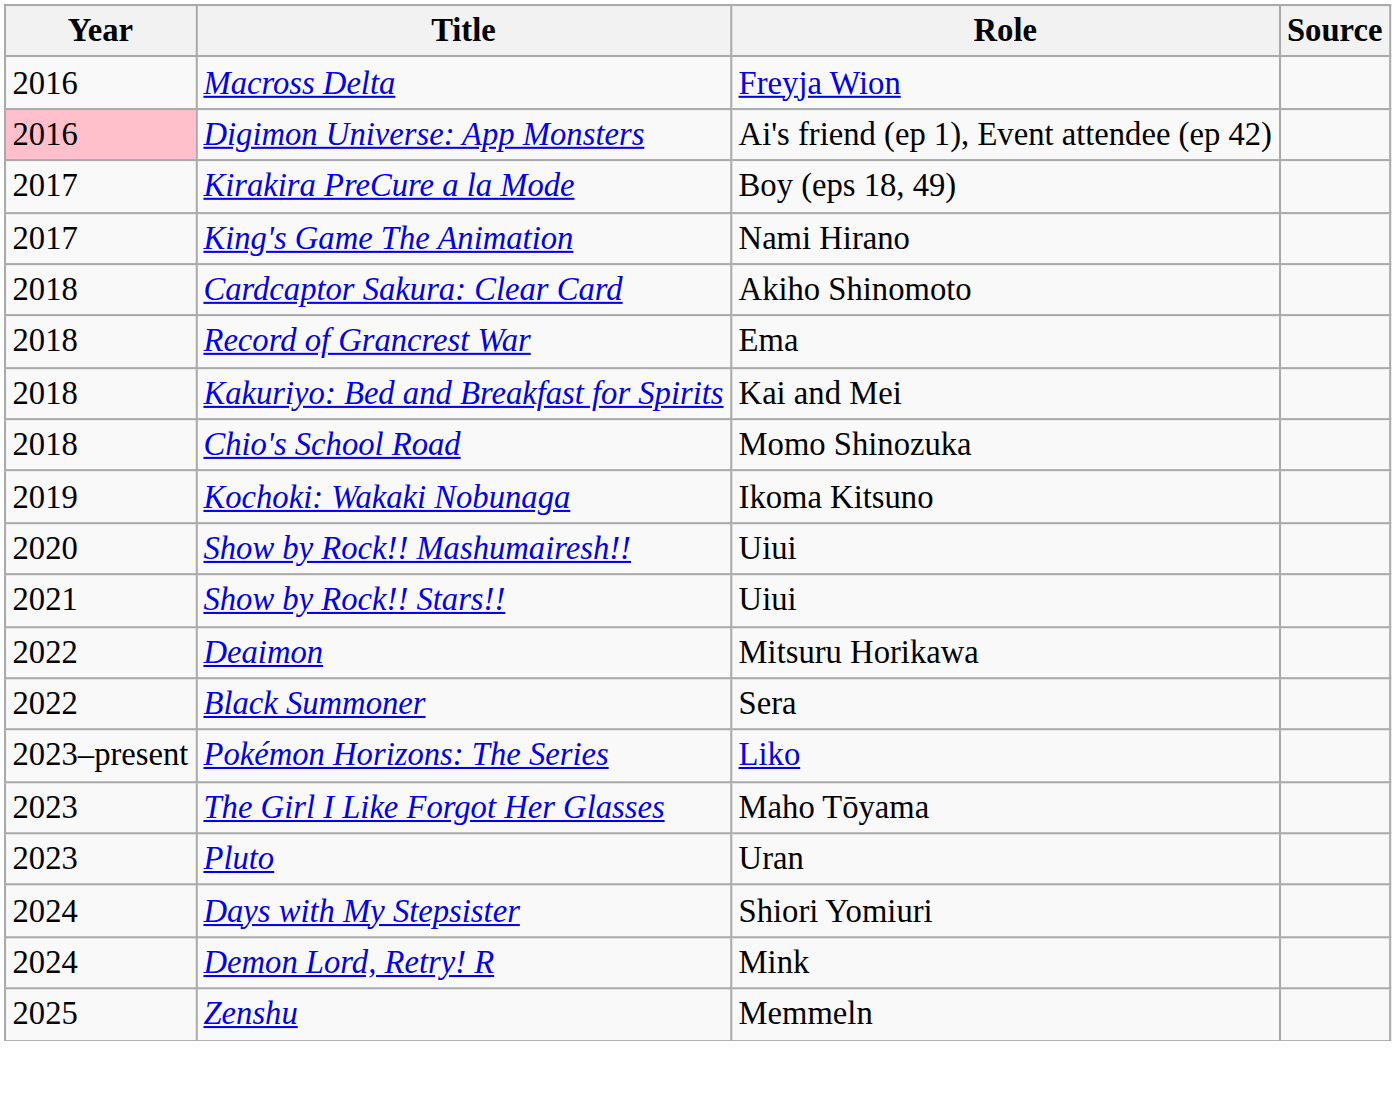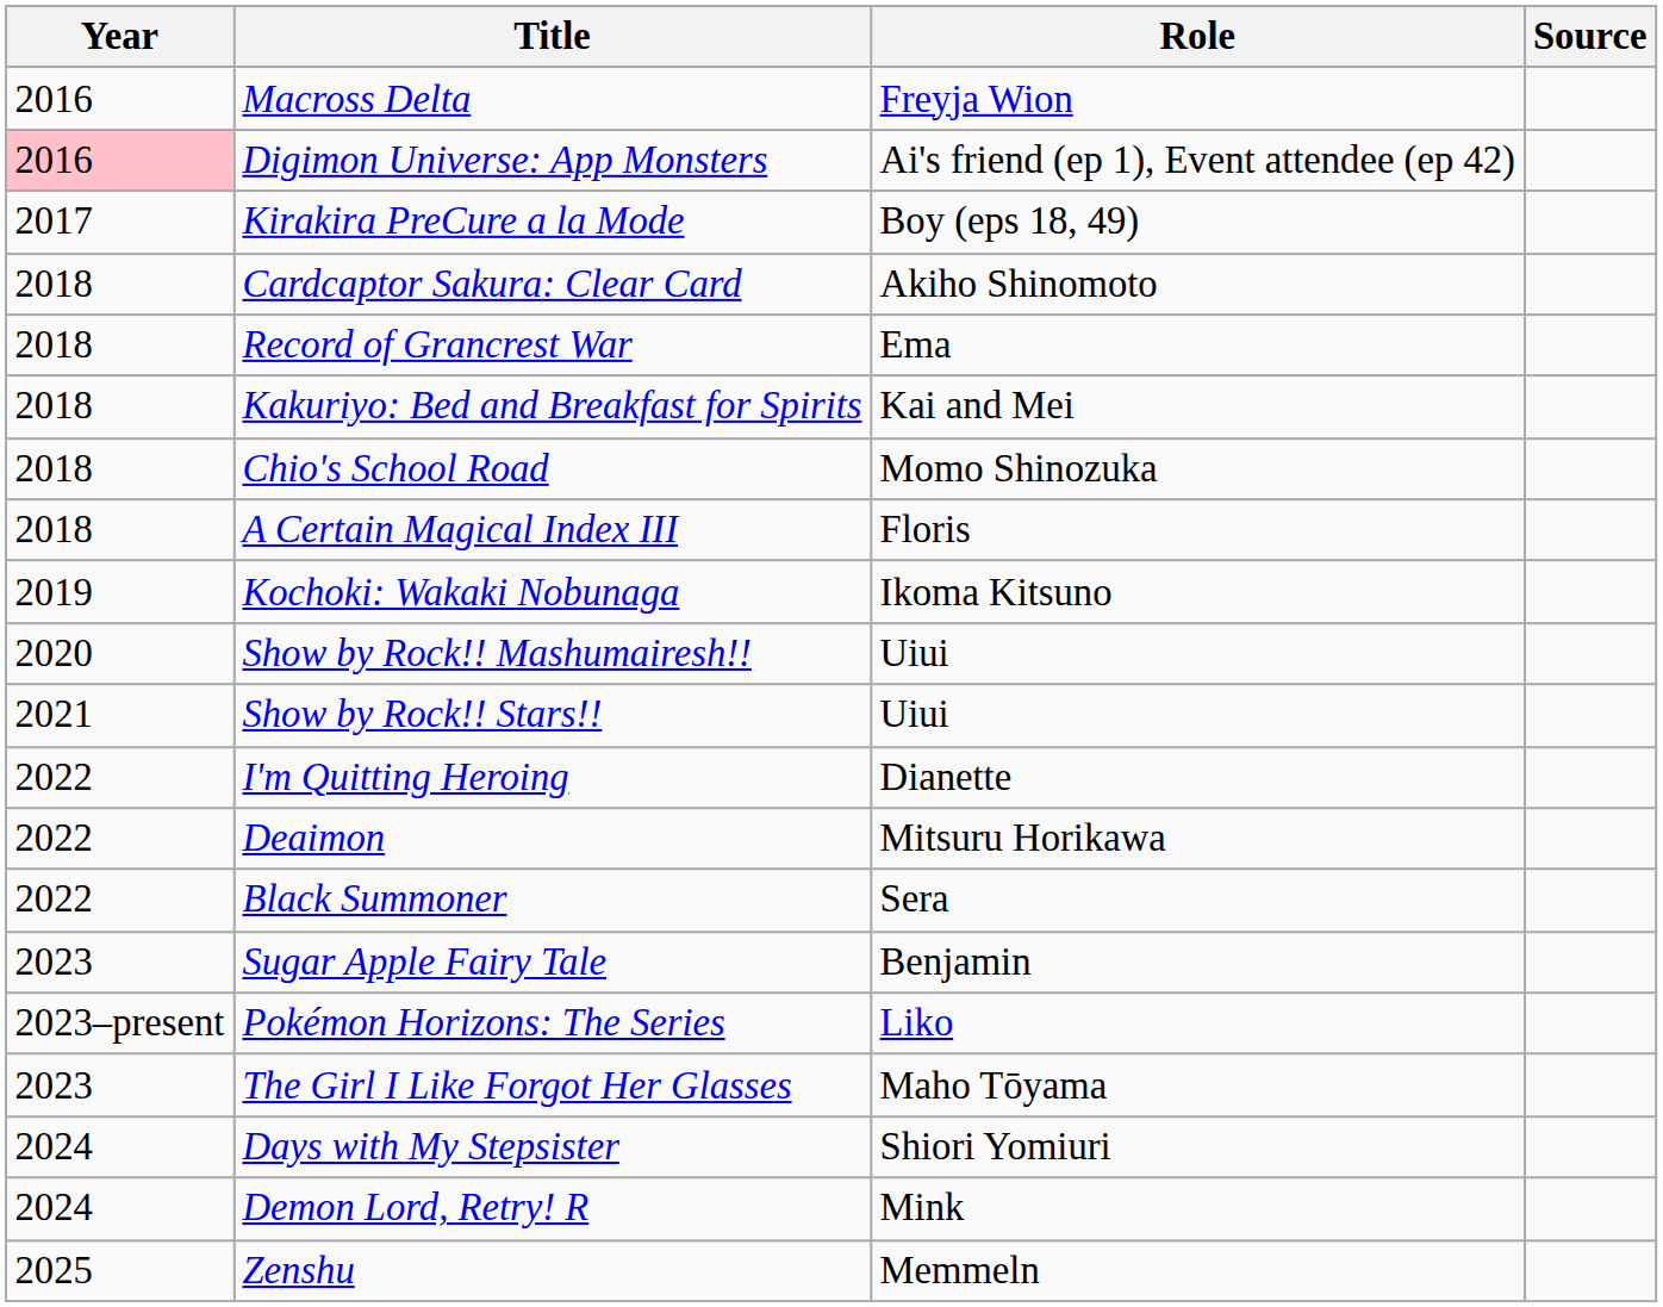- row: 2017 | King's Game The Animation | Nami Hirano
+ row: 2018 | A Certain Magical Index III | Floris
+ row: 2022 | I'm Quitting Heroing | Dianette
+ row: 2023 | Sugar Apple Fairy Tale | Benjamin
- row: 2023 | Pluto | Uran
